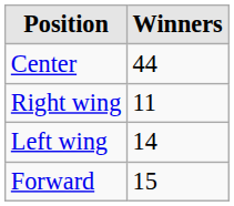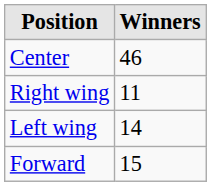Center | Winners: 44 -> 46
